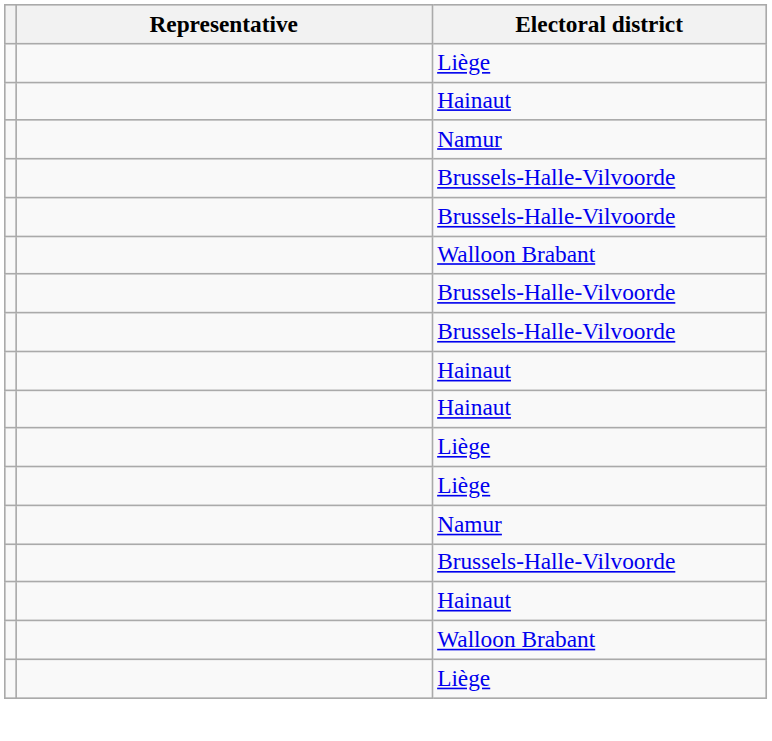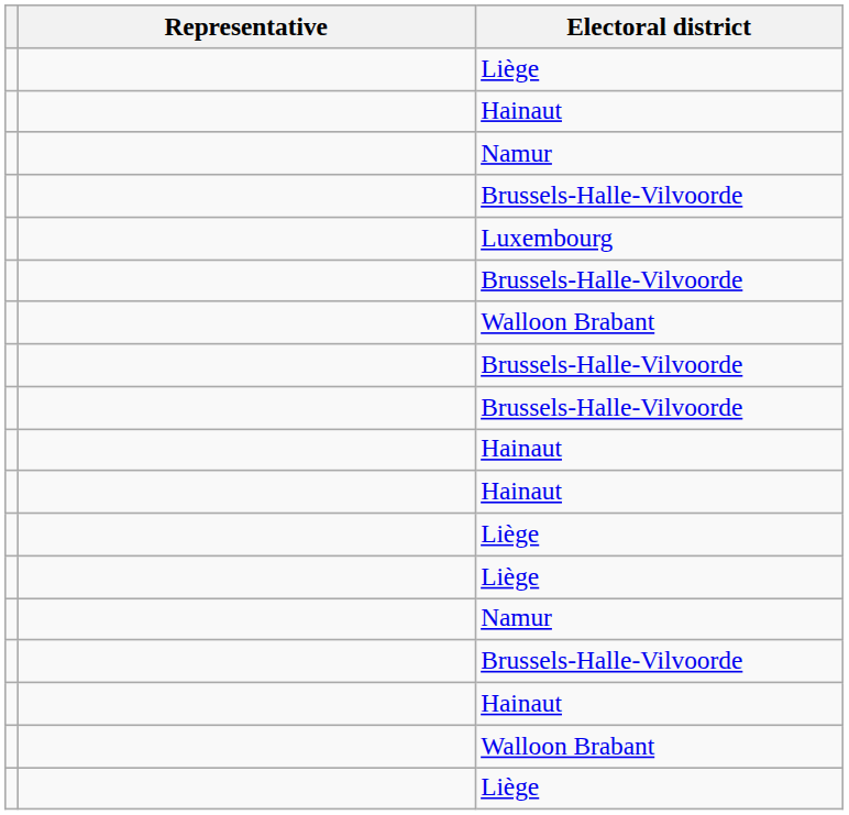+ row: Luxembourg
